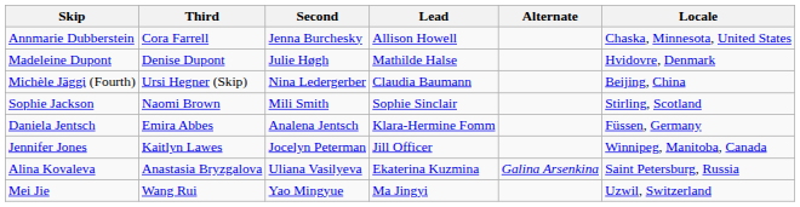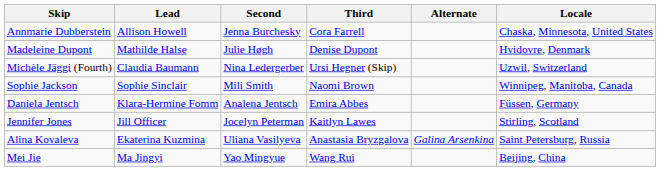columns swapped: Third <-> Lead
Michèle Jäggi (Fourth) | Locale: Beijing, China -> Uzwil, Switzerland
Sophie Jackson | Locale: Stirling, Scotland -> Winnipeg, Manitoba, Canada
Jennifer Jones | Locale: Winnipeg, Manitoba, Canada -> Stirling, Scotland
Mei Jie | Locale: Uzwil, Switzerland -> Beijing, China
